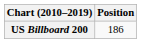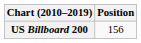US Billboard 200 | Position: 186 -> 156
